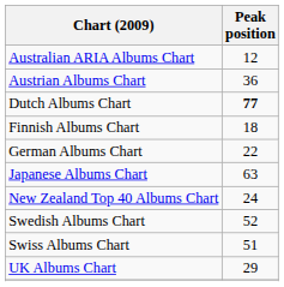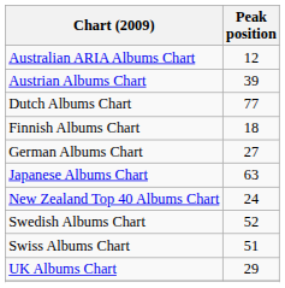Austrian Albums Chart | Peak position: 36 -> 39
Dutch Albums Chart | Peak position: bold -> normal
German Albums Chart | Peak position: 22 -> 27
